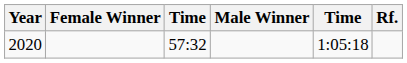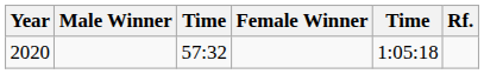columns swapped: Male Winner <-> Female Winner
